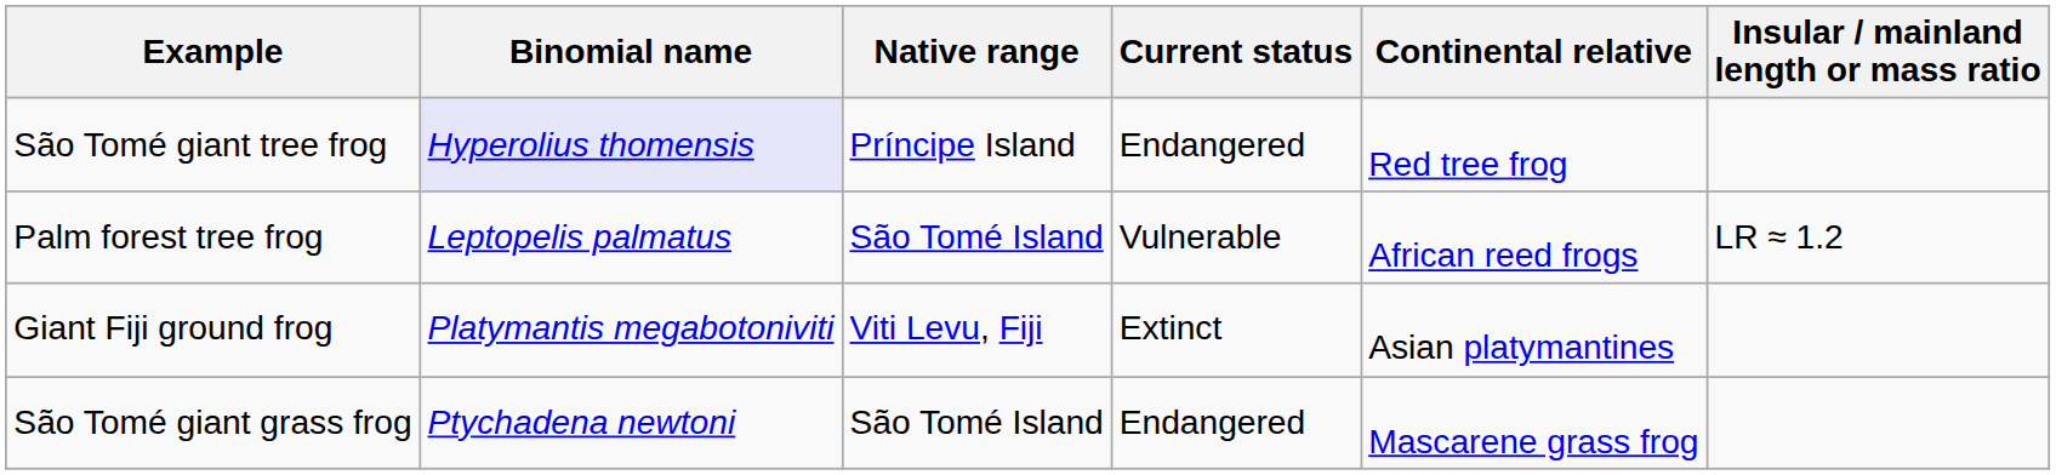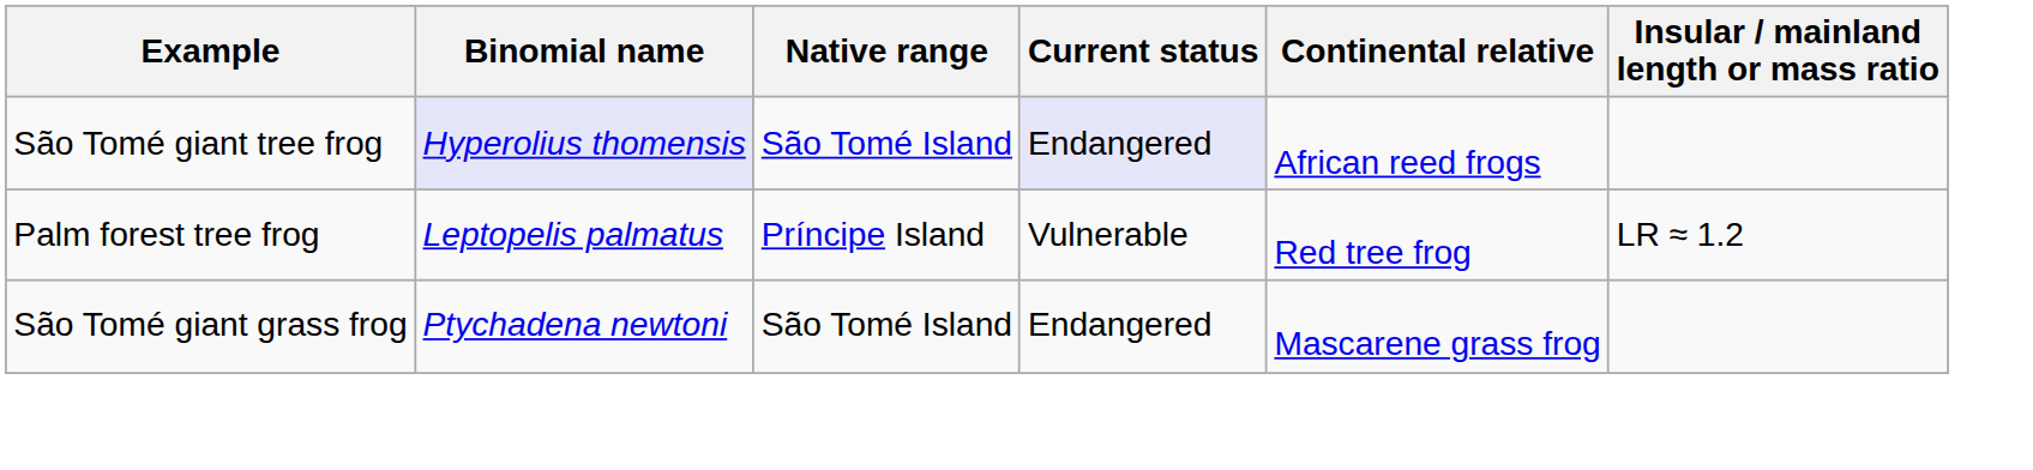São Tomé giant tree frog | Native range: Príncipe Island -> São Tomé Island
São Tomé giant tree frog | Current status: no background -> lavender background
São Tomé giant tree frog | Continental relative: Red tree frog -> African reed frogs
Palm forest tree frog | Native range: São Tomé Island -> Príncipe Island
Palm forest tree frog | Continental relative: African reed frogs -> Red tree frog
- row: Giant Fiji ground frog | Platymantis megabotoniviti | Viti Levu, Fiji | Extinct | Asian platymantines
